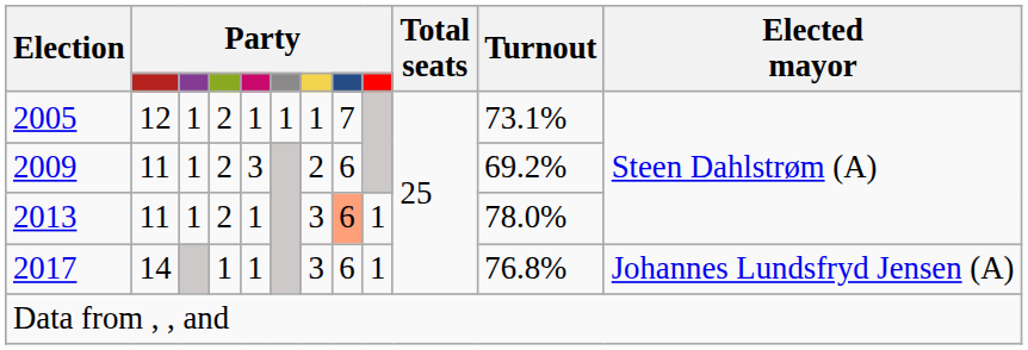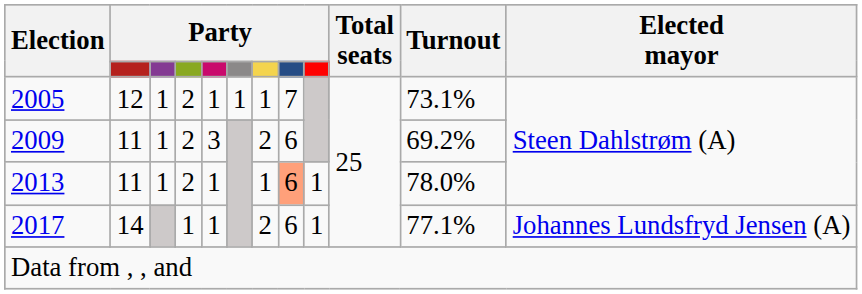2013 | column 7: 3 -> 1
2017 | column 7: 3 -> 2
2017 | Turnout: 76.8% -> 77.1%
